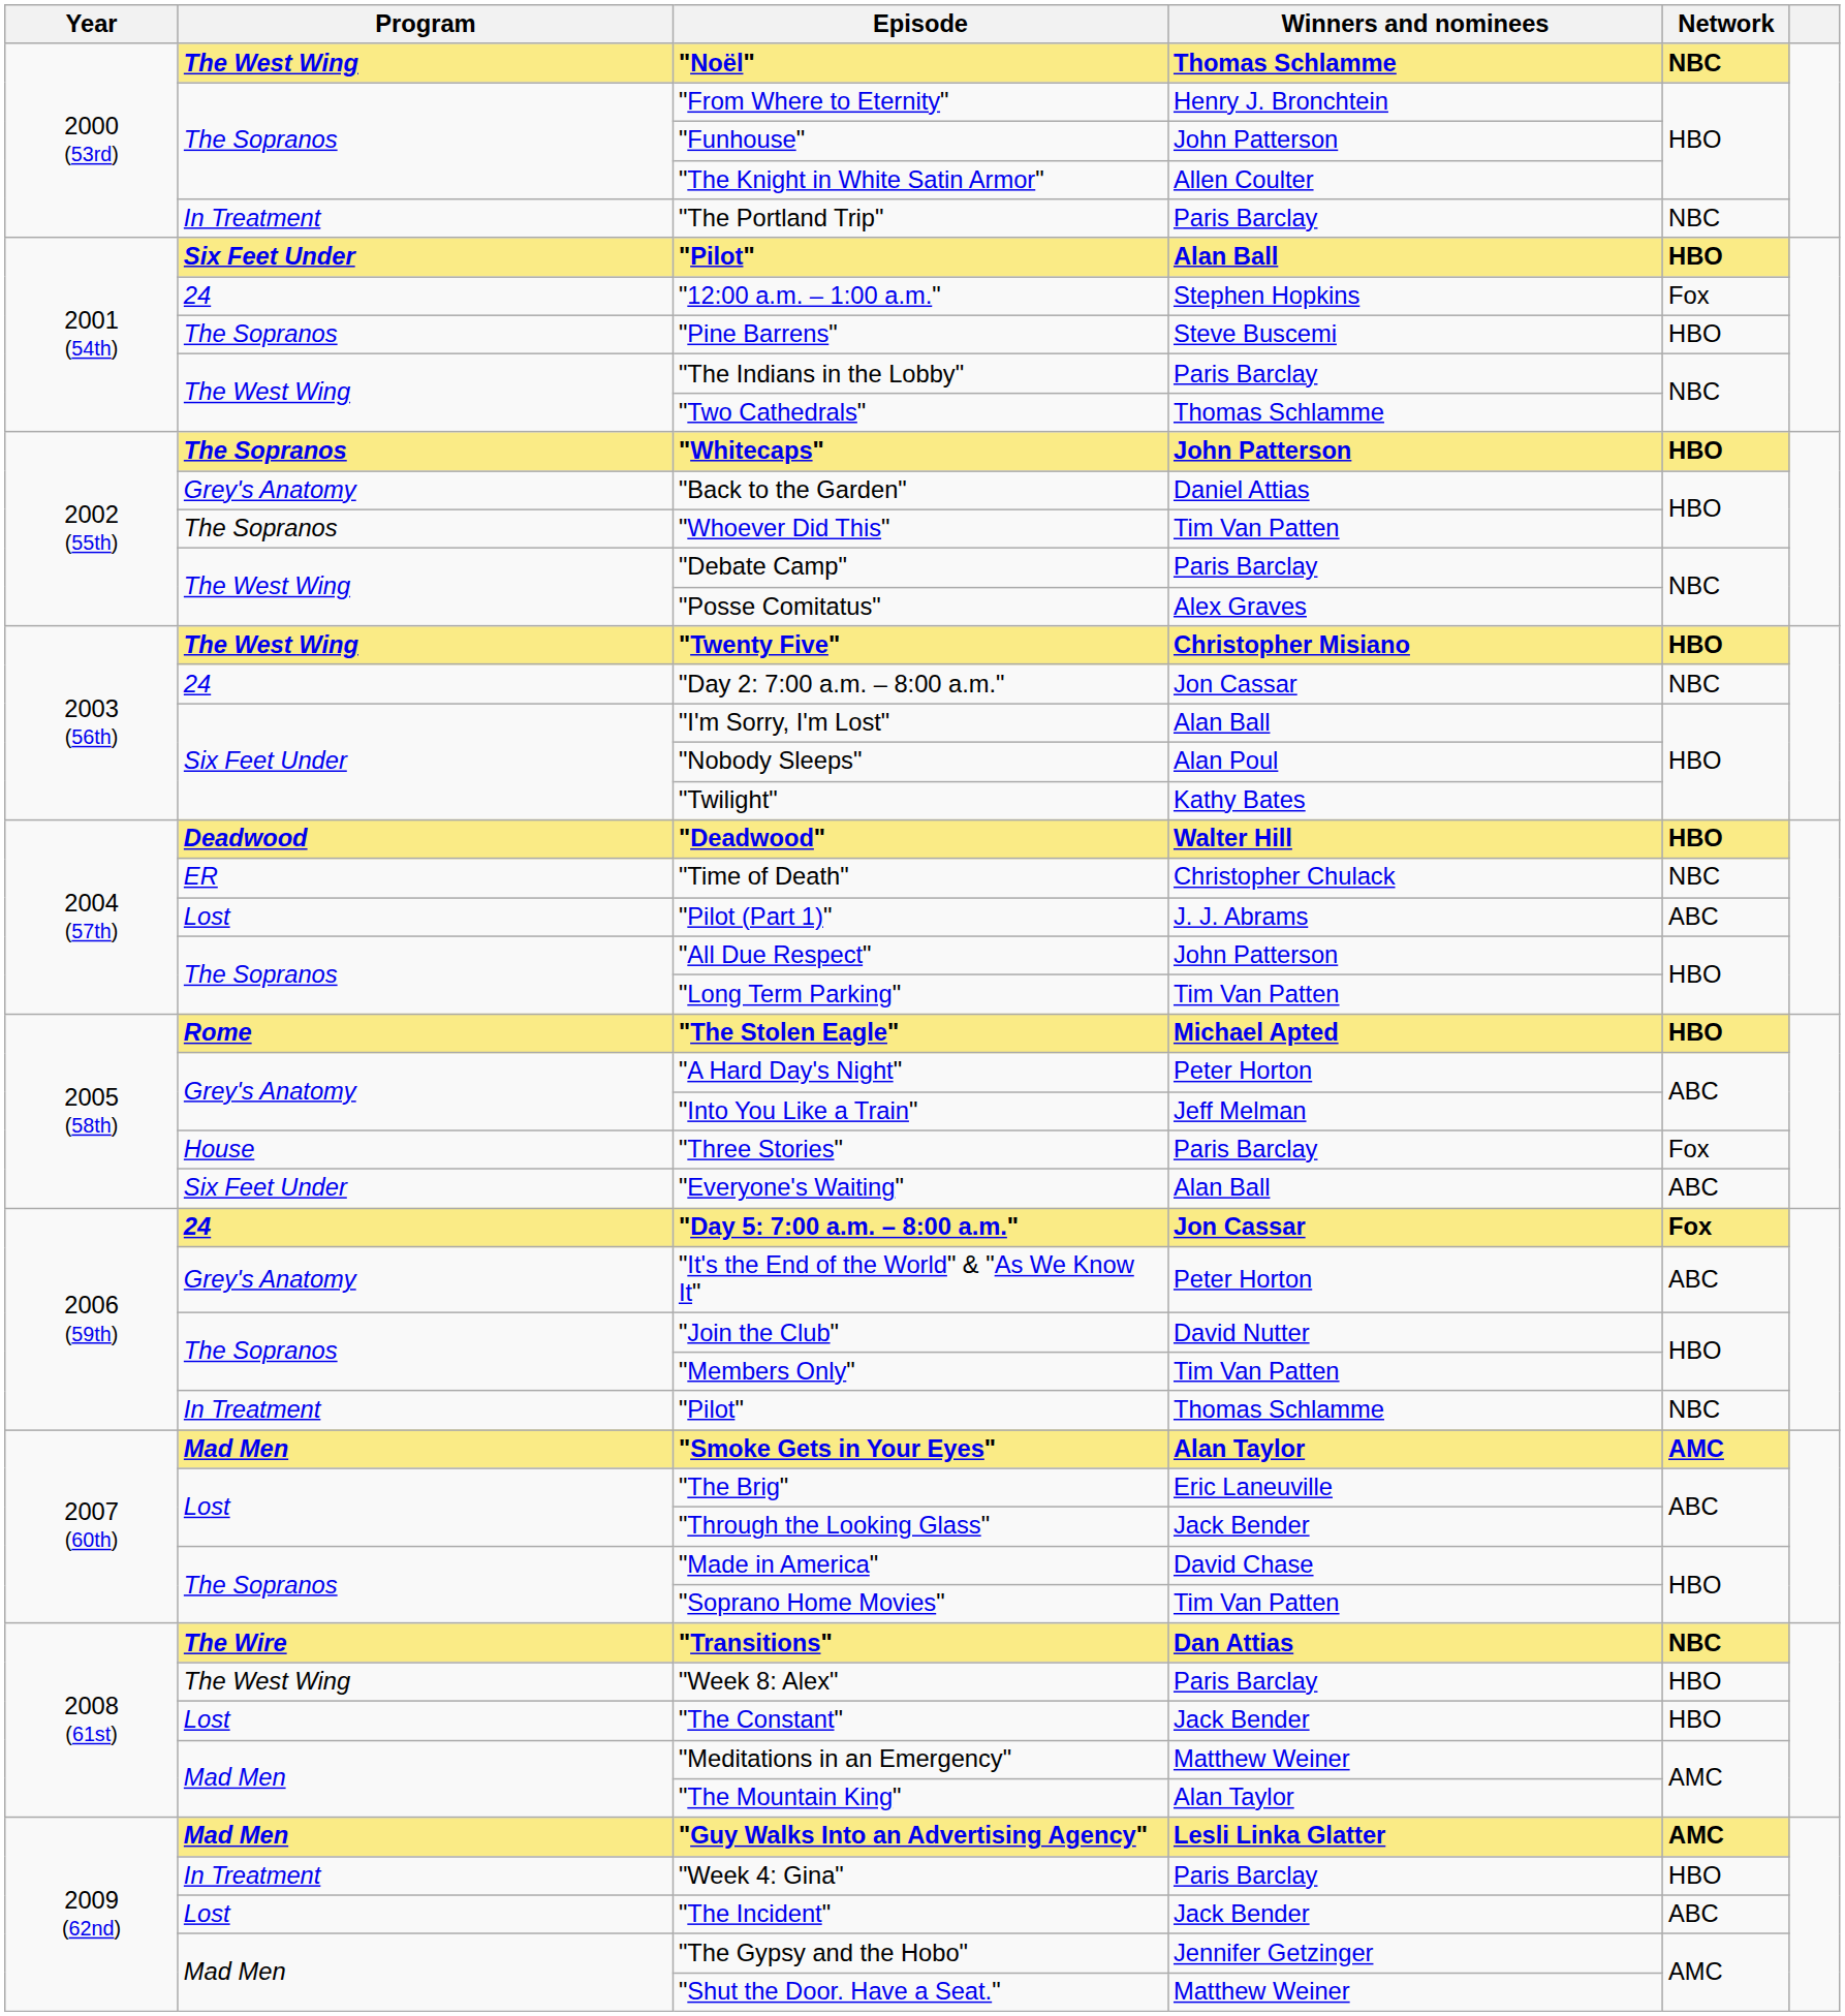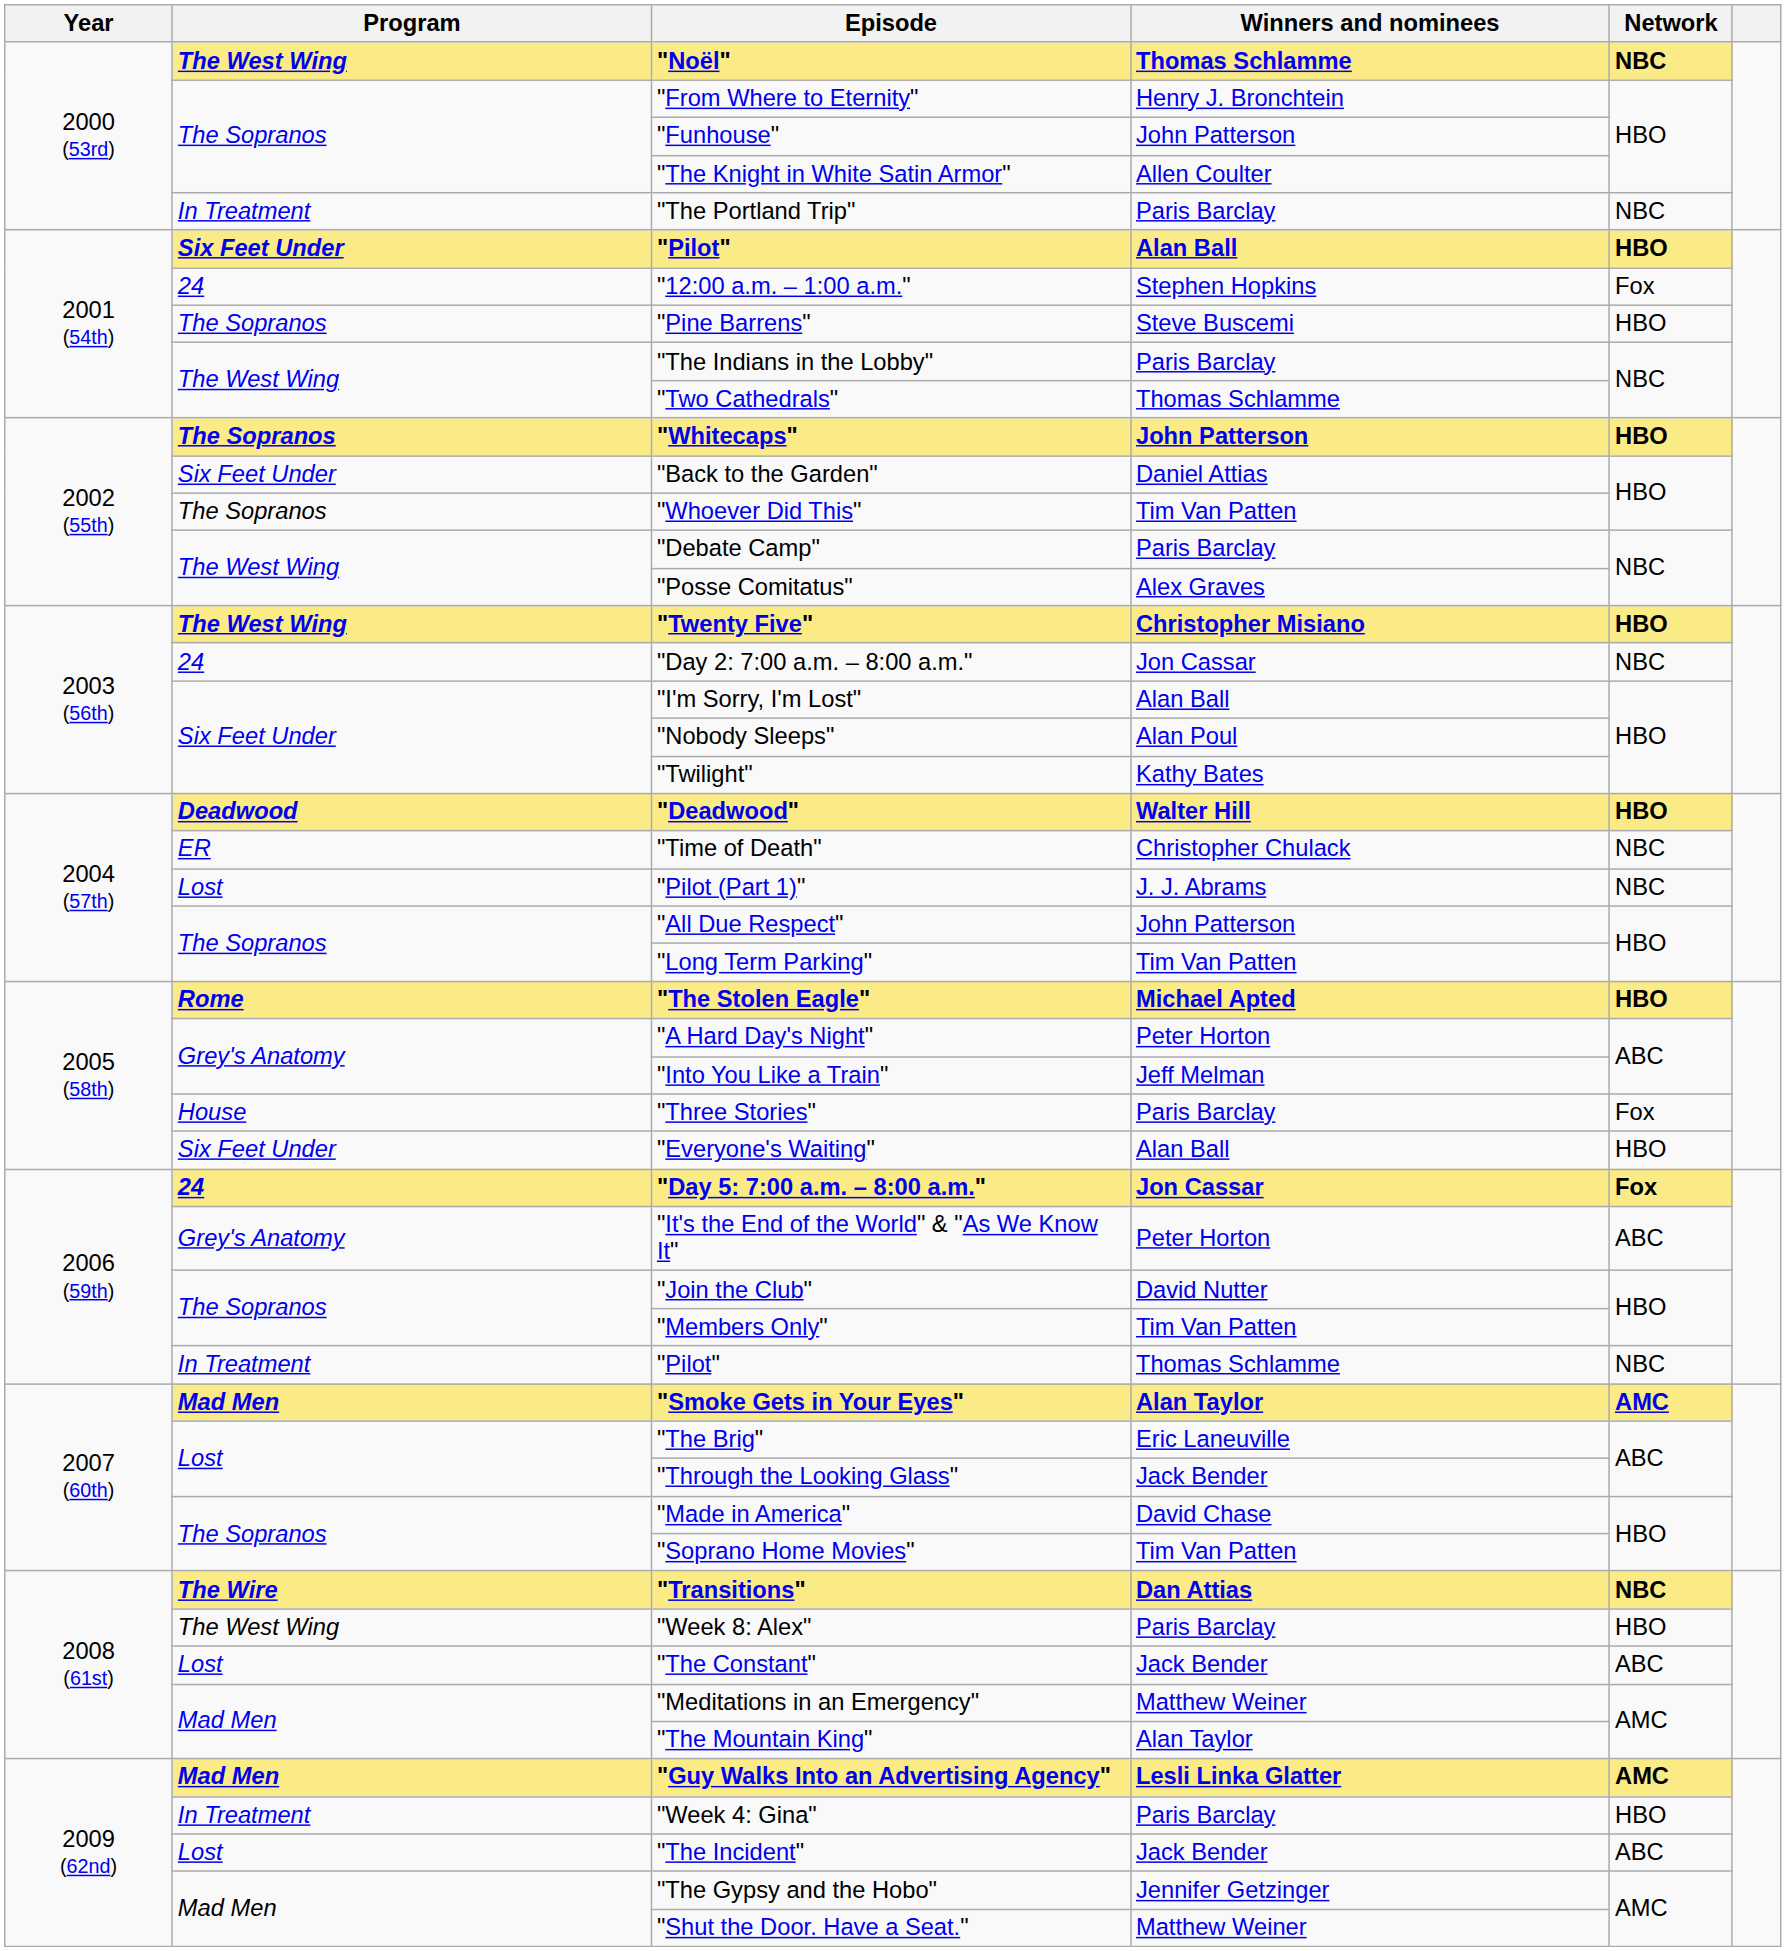"Back to the Garden" | Program: Grey's Anatomy -> Six Feet Under
"Pilot (Part 1)" | Network: ABC -> NBC
"Everyone's Waiting" | Network: ABC -> HBO
"The Constant" | Network: HBO -> ABC
